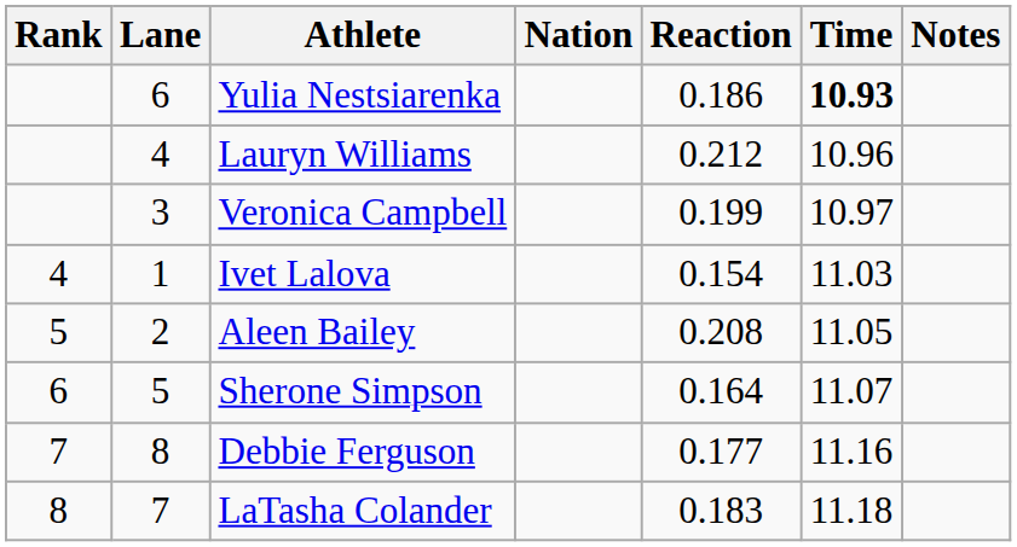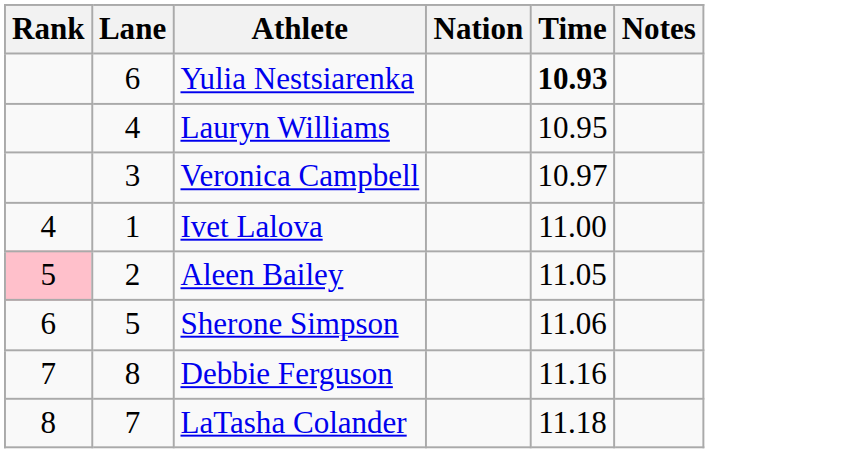- column: Reaction | 0.186 | 0.212 | 0.199 | 0.154 | 0.208 | 0.164 | 0.177 | 0.183
Lauryn Williams | Time: 10.96 -> 10.95
Ivet Lalova | Time: 11.03 -> 11.00
Aleen Bailey | Rank: no background -> pink background
Sherone Simpson | Time: 11.07 -> 11.06
